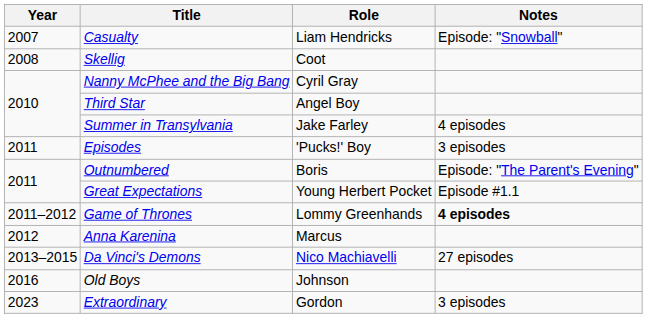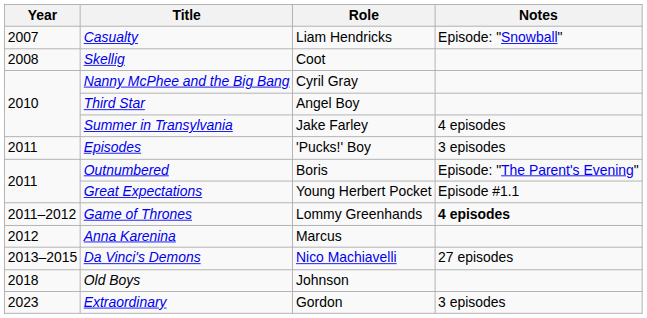Old Boys | Year: 2016 -> 2018
